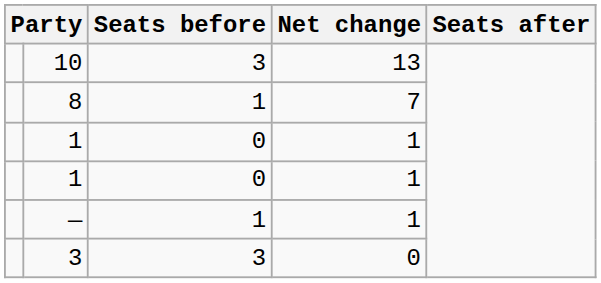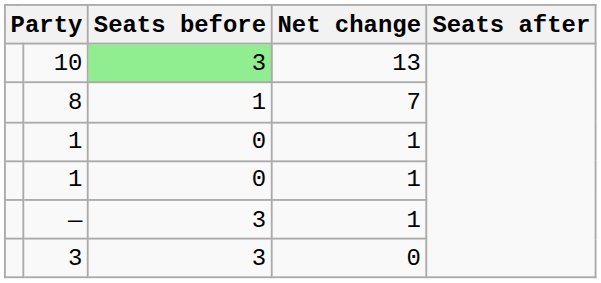10 | Seats before: no background -> lightgreen background
— | Seats before: 1 -> 3
